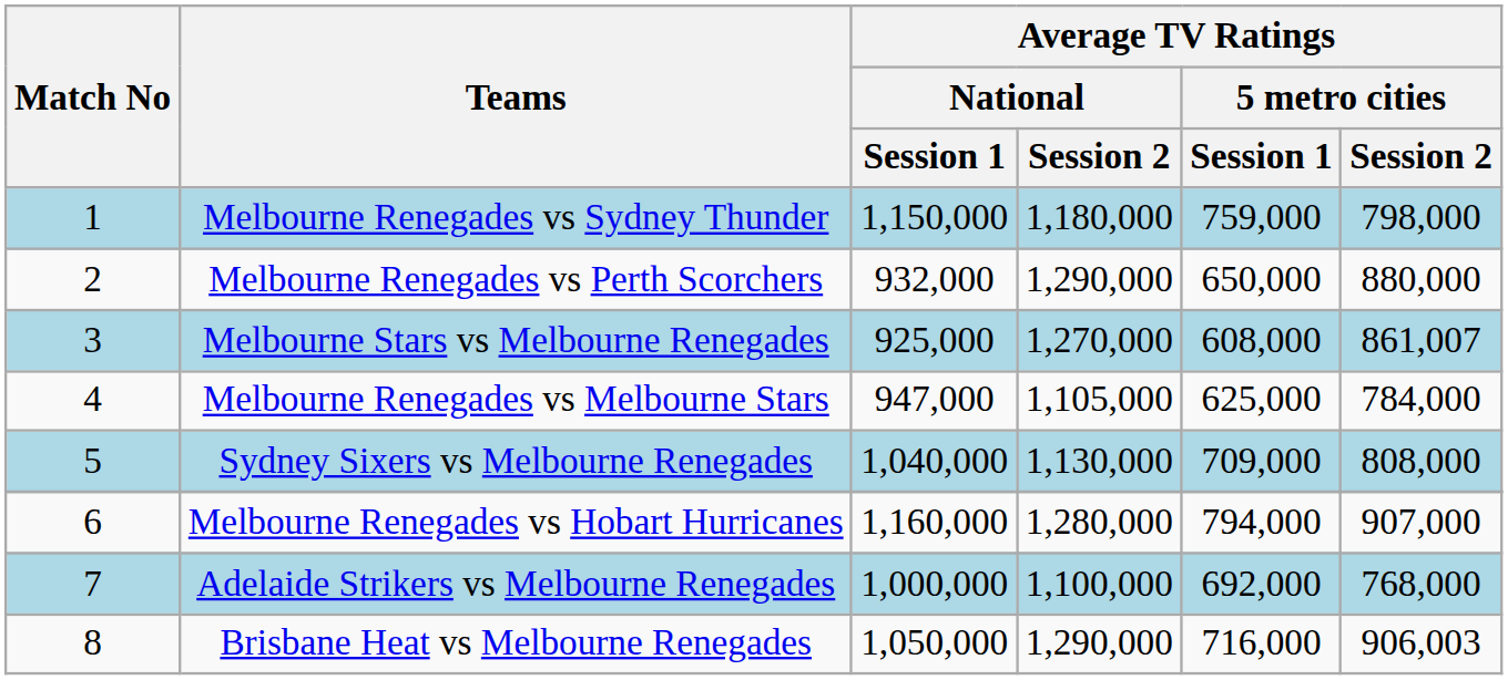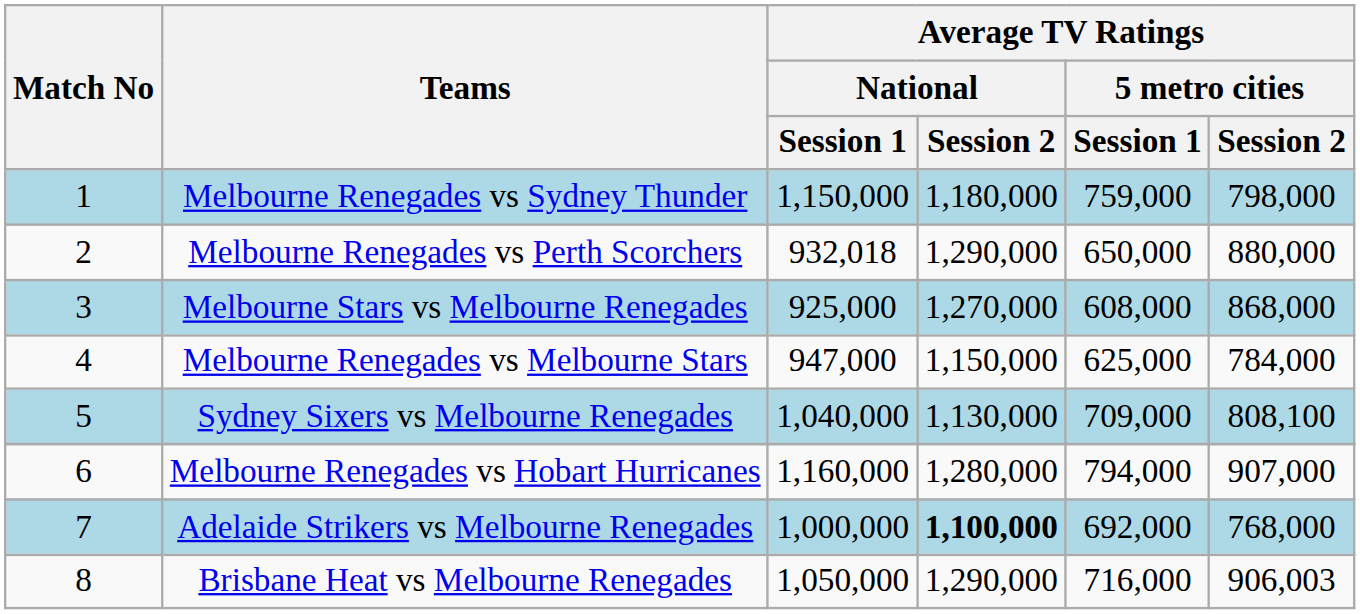Melbourne Renegades vs Perth Scorchers | Average TV Ratings / National / Session 1: 932,000 -> 932,018
Melbourne Stars vs Melbourne Renegades | Average TV Ratings / 5 metro cities / Session 2: 861,007 -> 868,000
Melbourne Renegades vs Melbourne Stars | Average TV Ratings / National / Session 2: 1,105,000 -> 1,150,000
Sydney Sixers vs Melbourne Renegades | Average TV Ratings / 5 metro cities / Session 2: 808,000 -> 808,100
Adelaide Strikers vs Melbourne Renegades | Average TV Ratings / National / Session 2: normal -> bold
